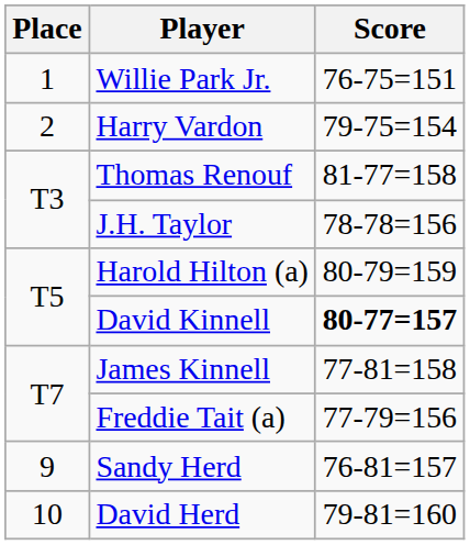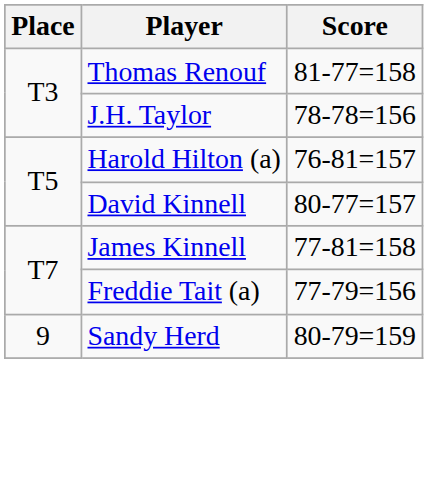- row: 1 | Willie Park Jr. | 76-75=151
- row: 2 | Harry Vardon | 79-75=154
Harold Hilton (a) | Score: 80-79=159 -> 76-81=157
David Kinnell | Score: bold -> normal
Sandy Herd | Score: 76-81=157 -> 80-79=159
- row: 10 | David Herd | 79-81=160
